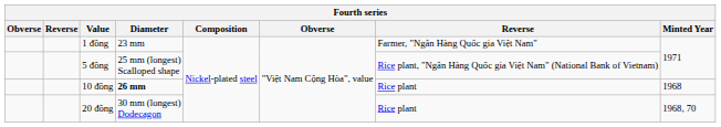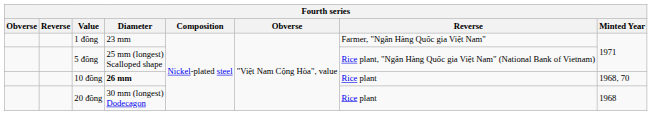10 đồng | Minted Year: 1968 -> 1968, 70
20 đồng | Minted Year: 1968, 70 -> 1968
